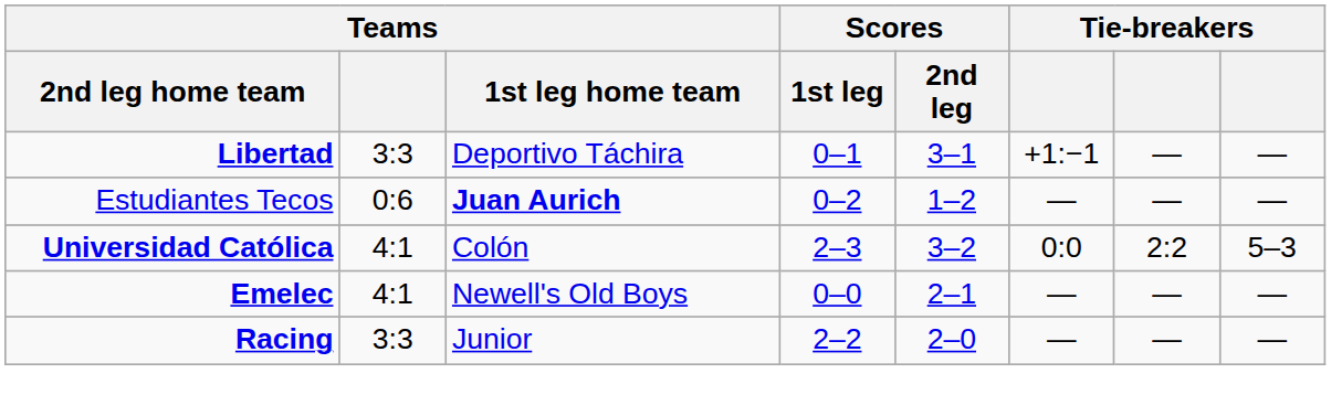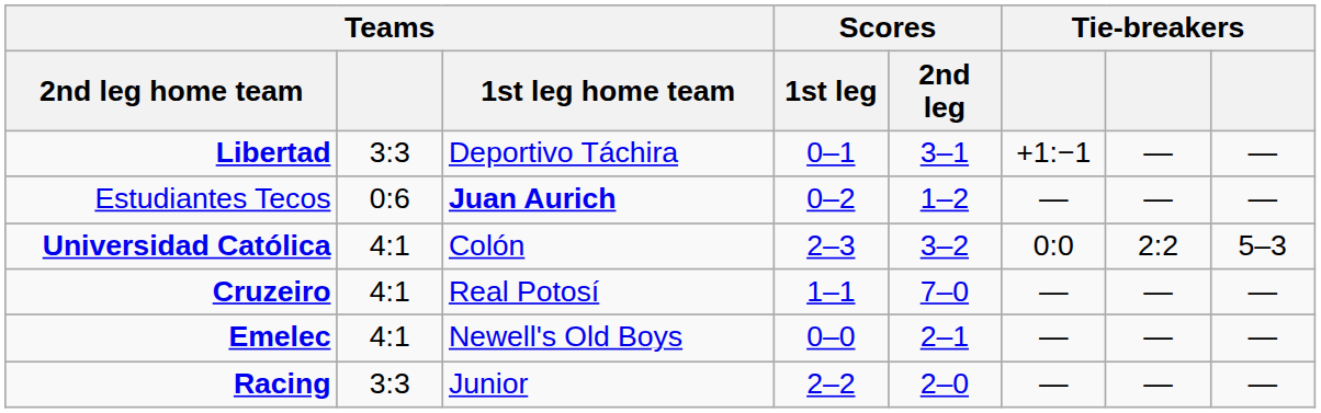+ row: Cruzeiro | 4:1 | Real Potosí | 1–1 | 7–0 | — | — | —
